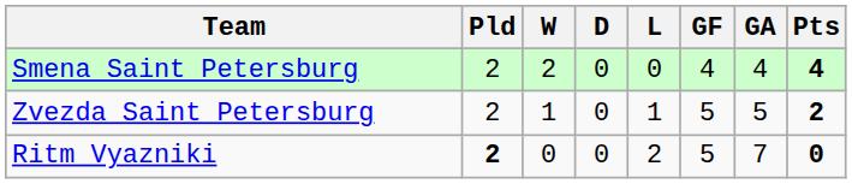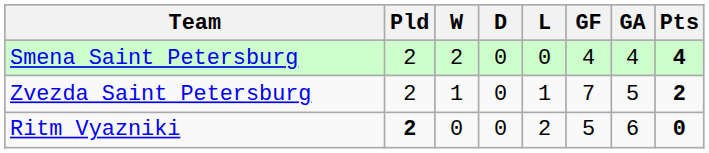Zvezda Saint Petersburg | GF: 5 -> 7
Ritm Vyazniki | GA: 7 -> 6
